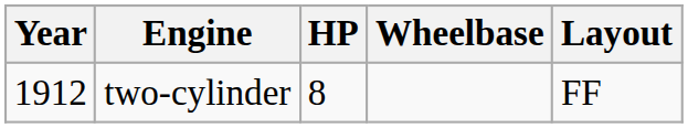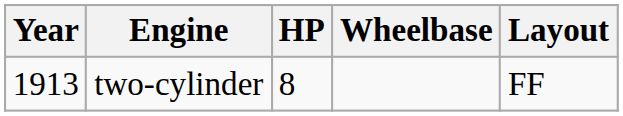two-cylinder | Year: 1912 -> 1913
